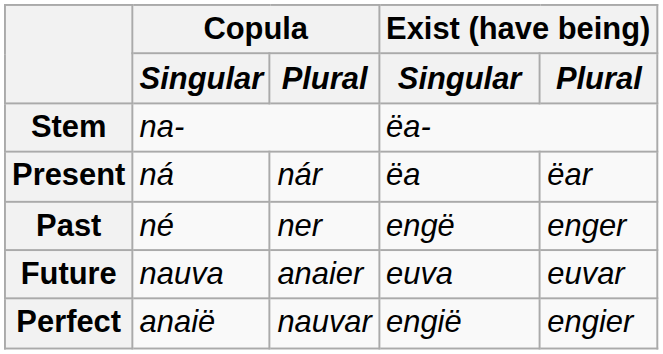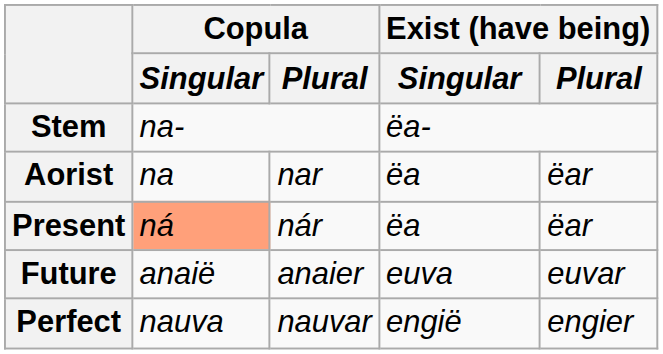+ row: Aorist | na | nar | ëa | ëar
Present | Copula / Singular: no background -> lightsalmon background
- row: Past | né | ner | engë | enger
Future | Copula / Singular: nauva -> anaië
Perfect | Copula / Singular: anaië -> nauva
